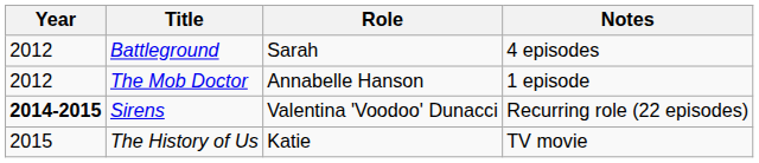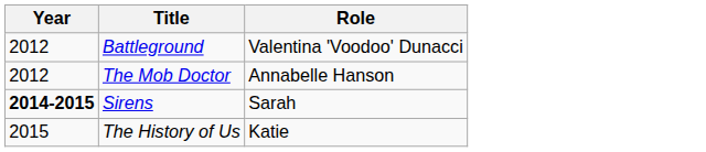- column: Notes | 4 episodes | 1 episode | Recurring role (22 episodes) | TV movie
Battleground | Role: Sarah -> Valentina 'Voodoo' Dunacci
Sirens | Role: Valentina 'Voodoo' Dunacci -> Sarah
